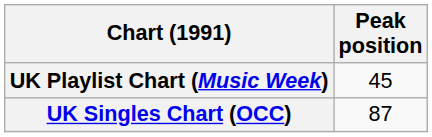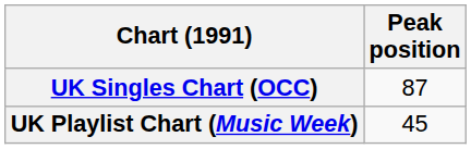rows swapped: UK Singles Chart (OCC) <-> UK Playlist Chart (Music Week)
